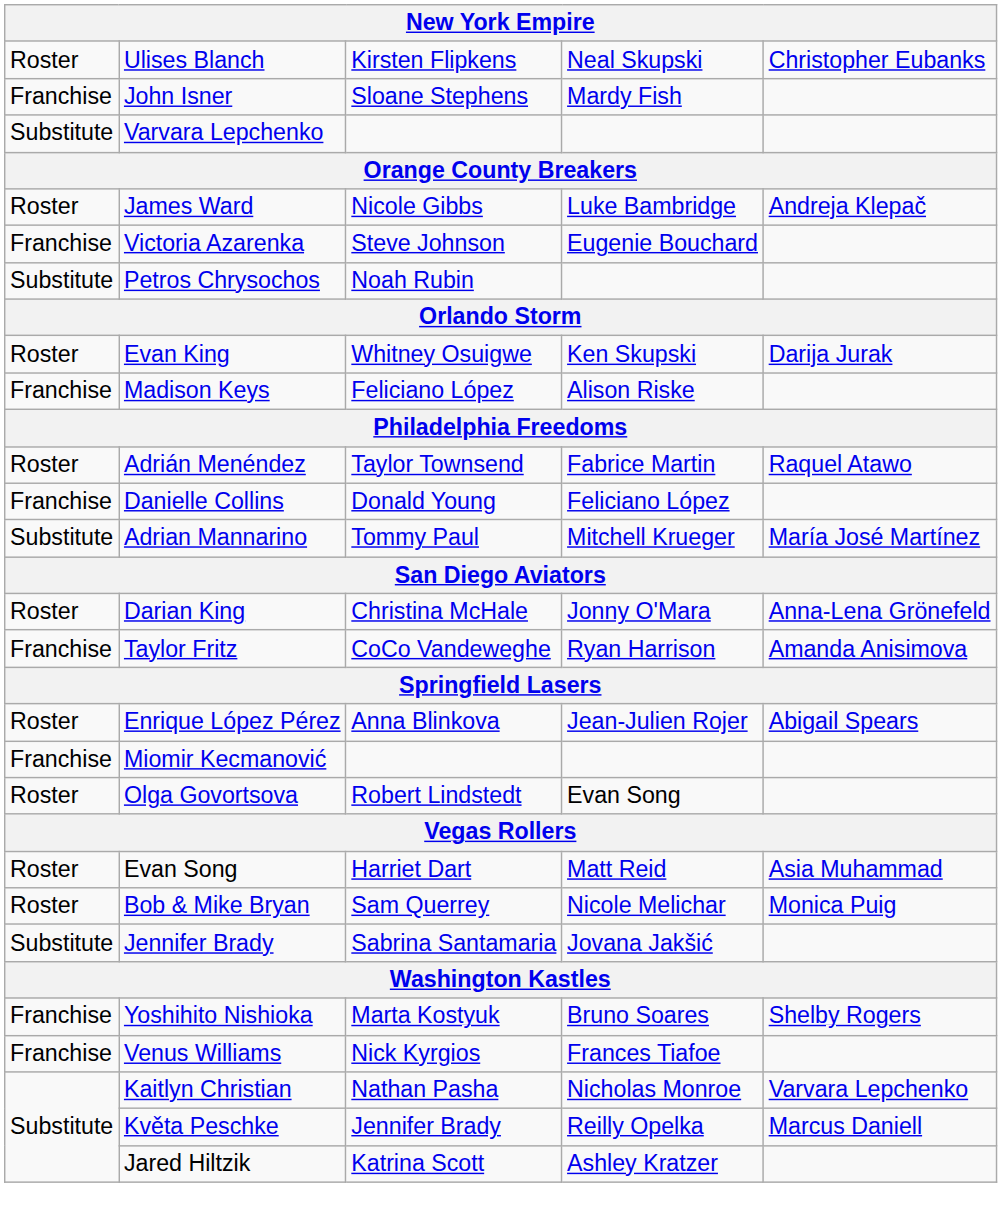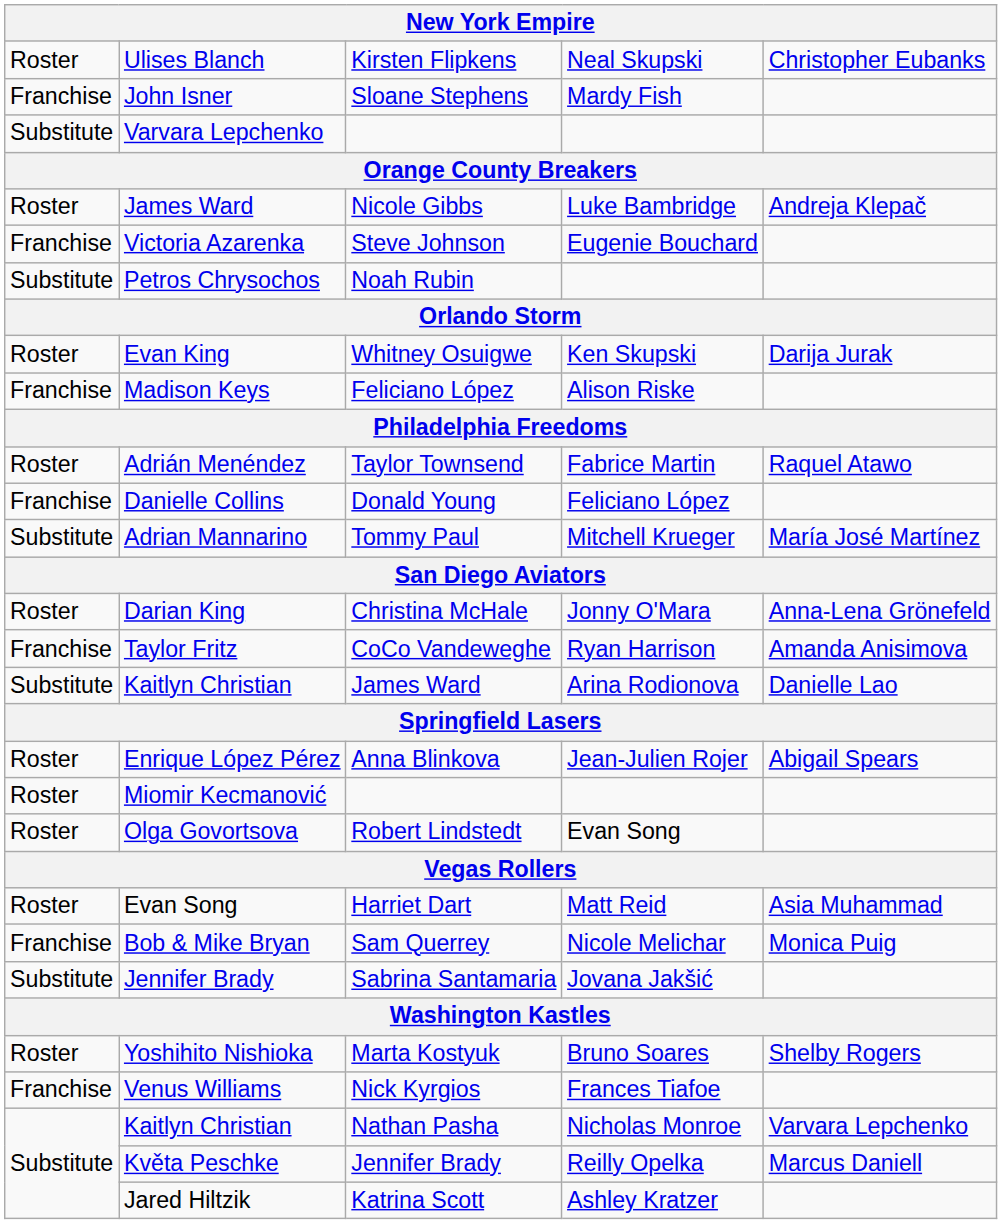+ row: Substitute | Kaitlyn Christian | James Ward | Arina Rodionova | Danielle Lao
Miomir Kecmanović | column 1: Franchise -> Roster
Bob & Mike Bryan | column 1: Roster -> Franchise
Yoshihito Nishioka | column 1: Franchise -> Roster
